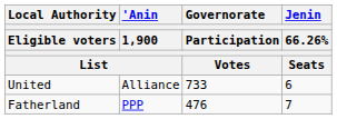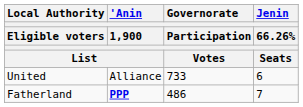Fatherland | 'Anin / 1,900 / List: normal -> bold
Fatherland | Governorate / Participation / Votes: 476 -> 486
